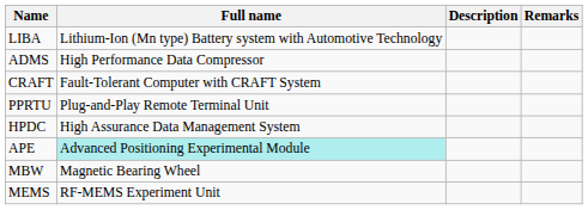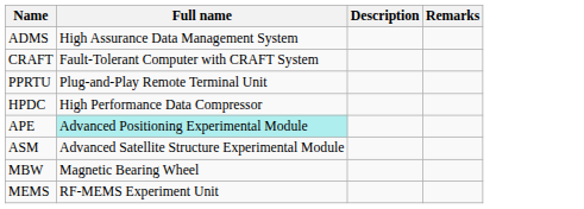- row: LIBA | Lithium-Ion (Mn type) Battery system with Automotive Technology
ADMS | Full name: High Performance Data Compressor -> High Assurance Data Management System
HPDC | Full name: High Assurance Data Management System -> High Performance Data Compressor
+ row: ASM | Advanced Satellite Structure Experimental Module
